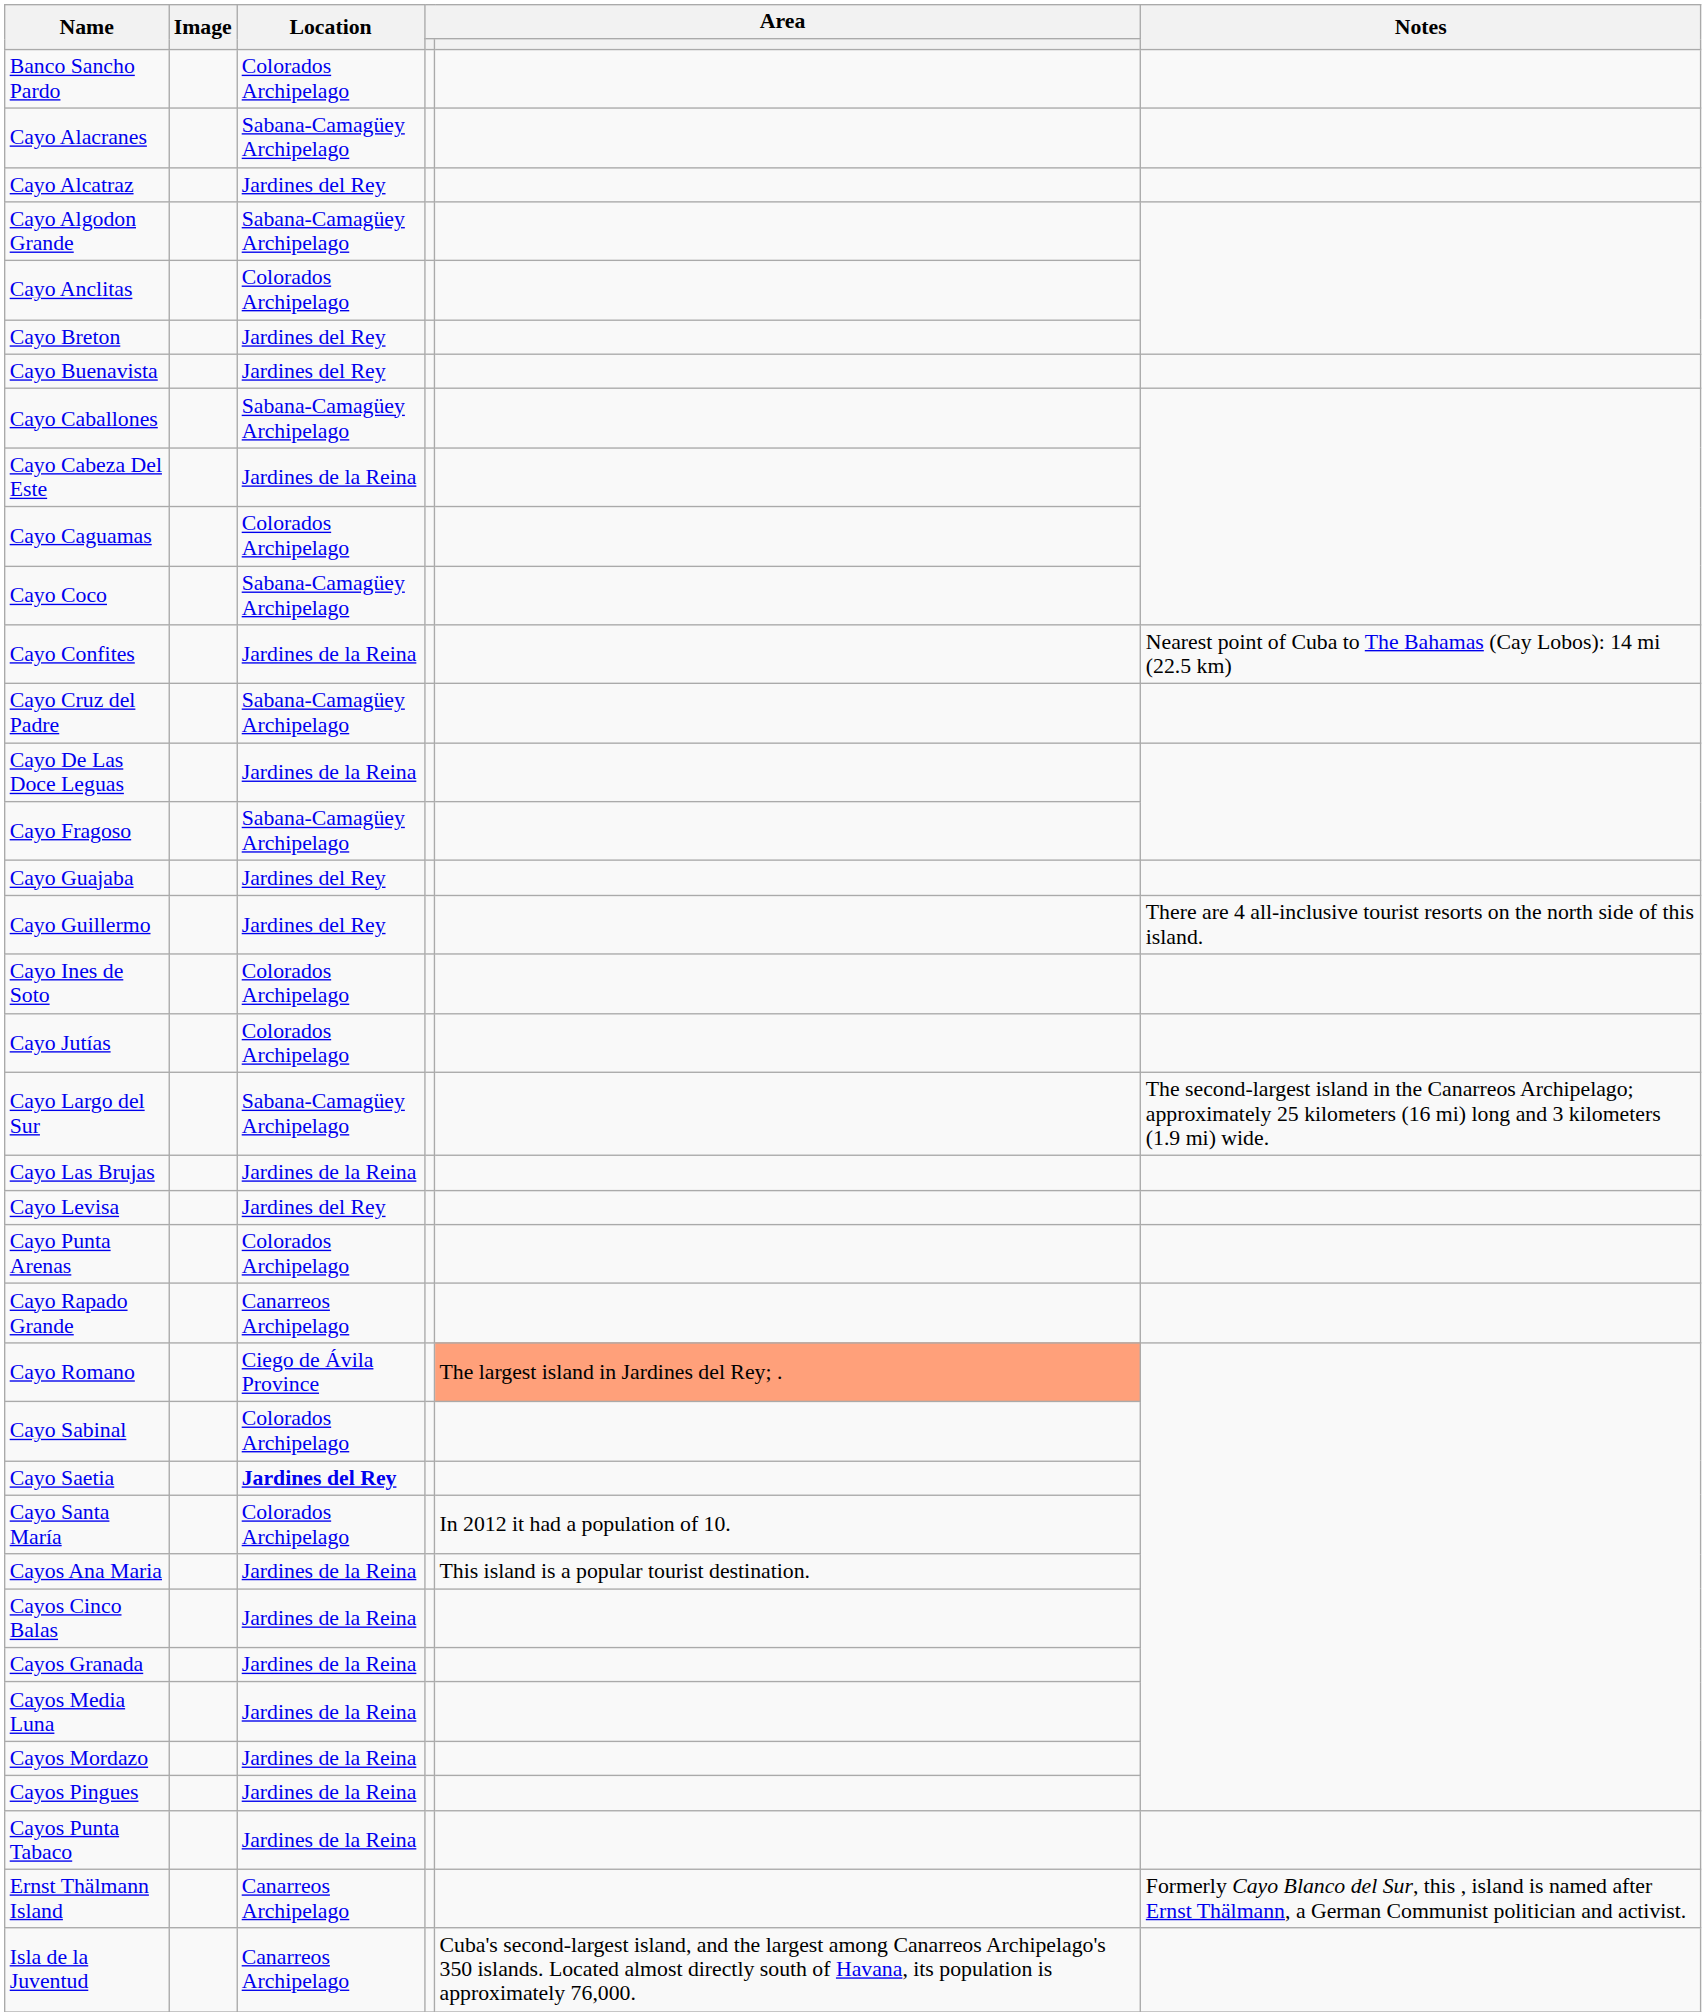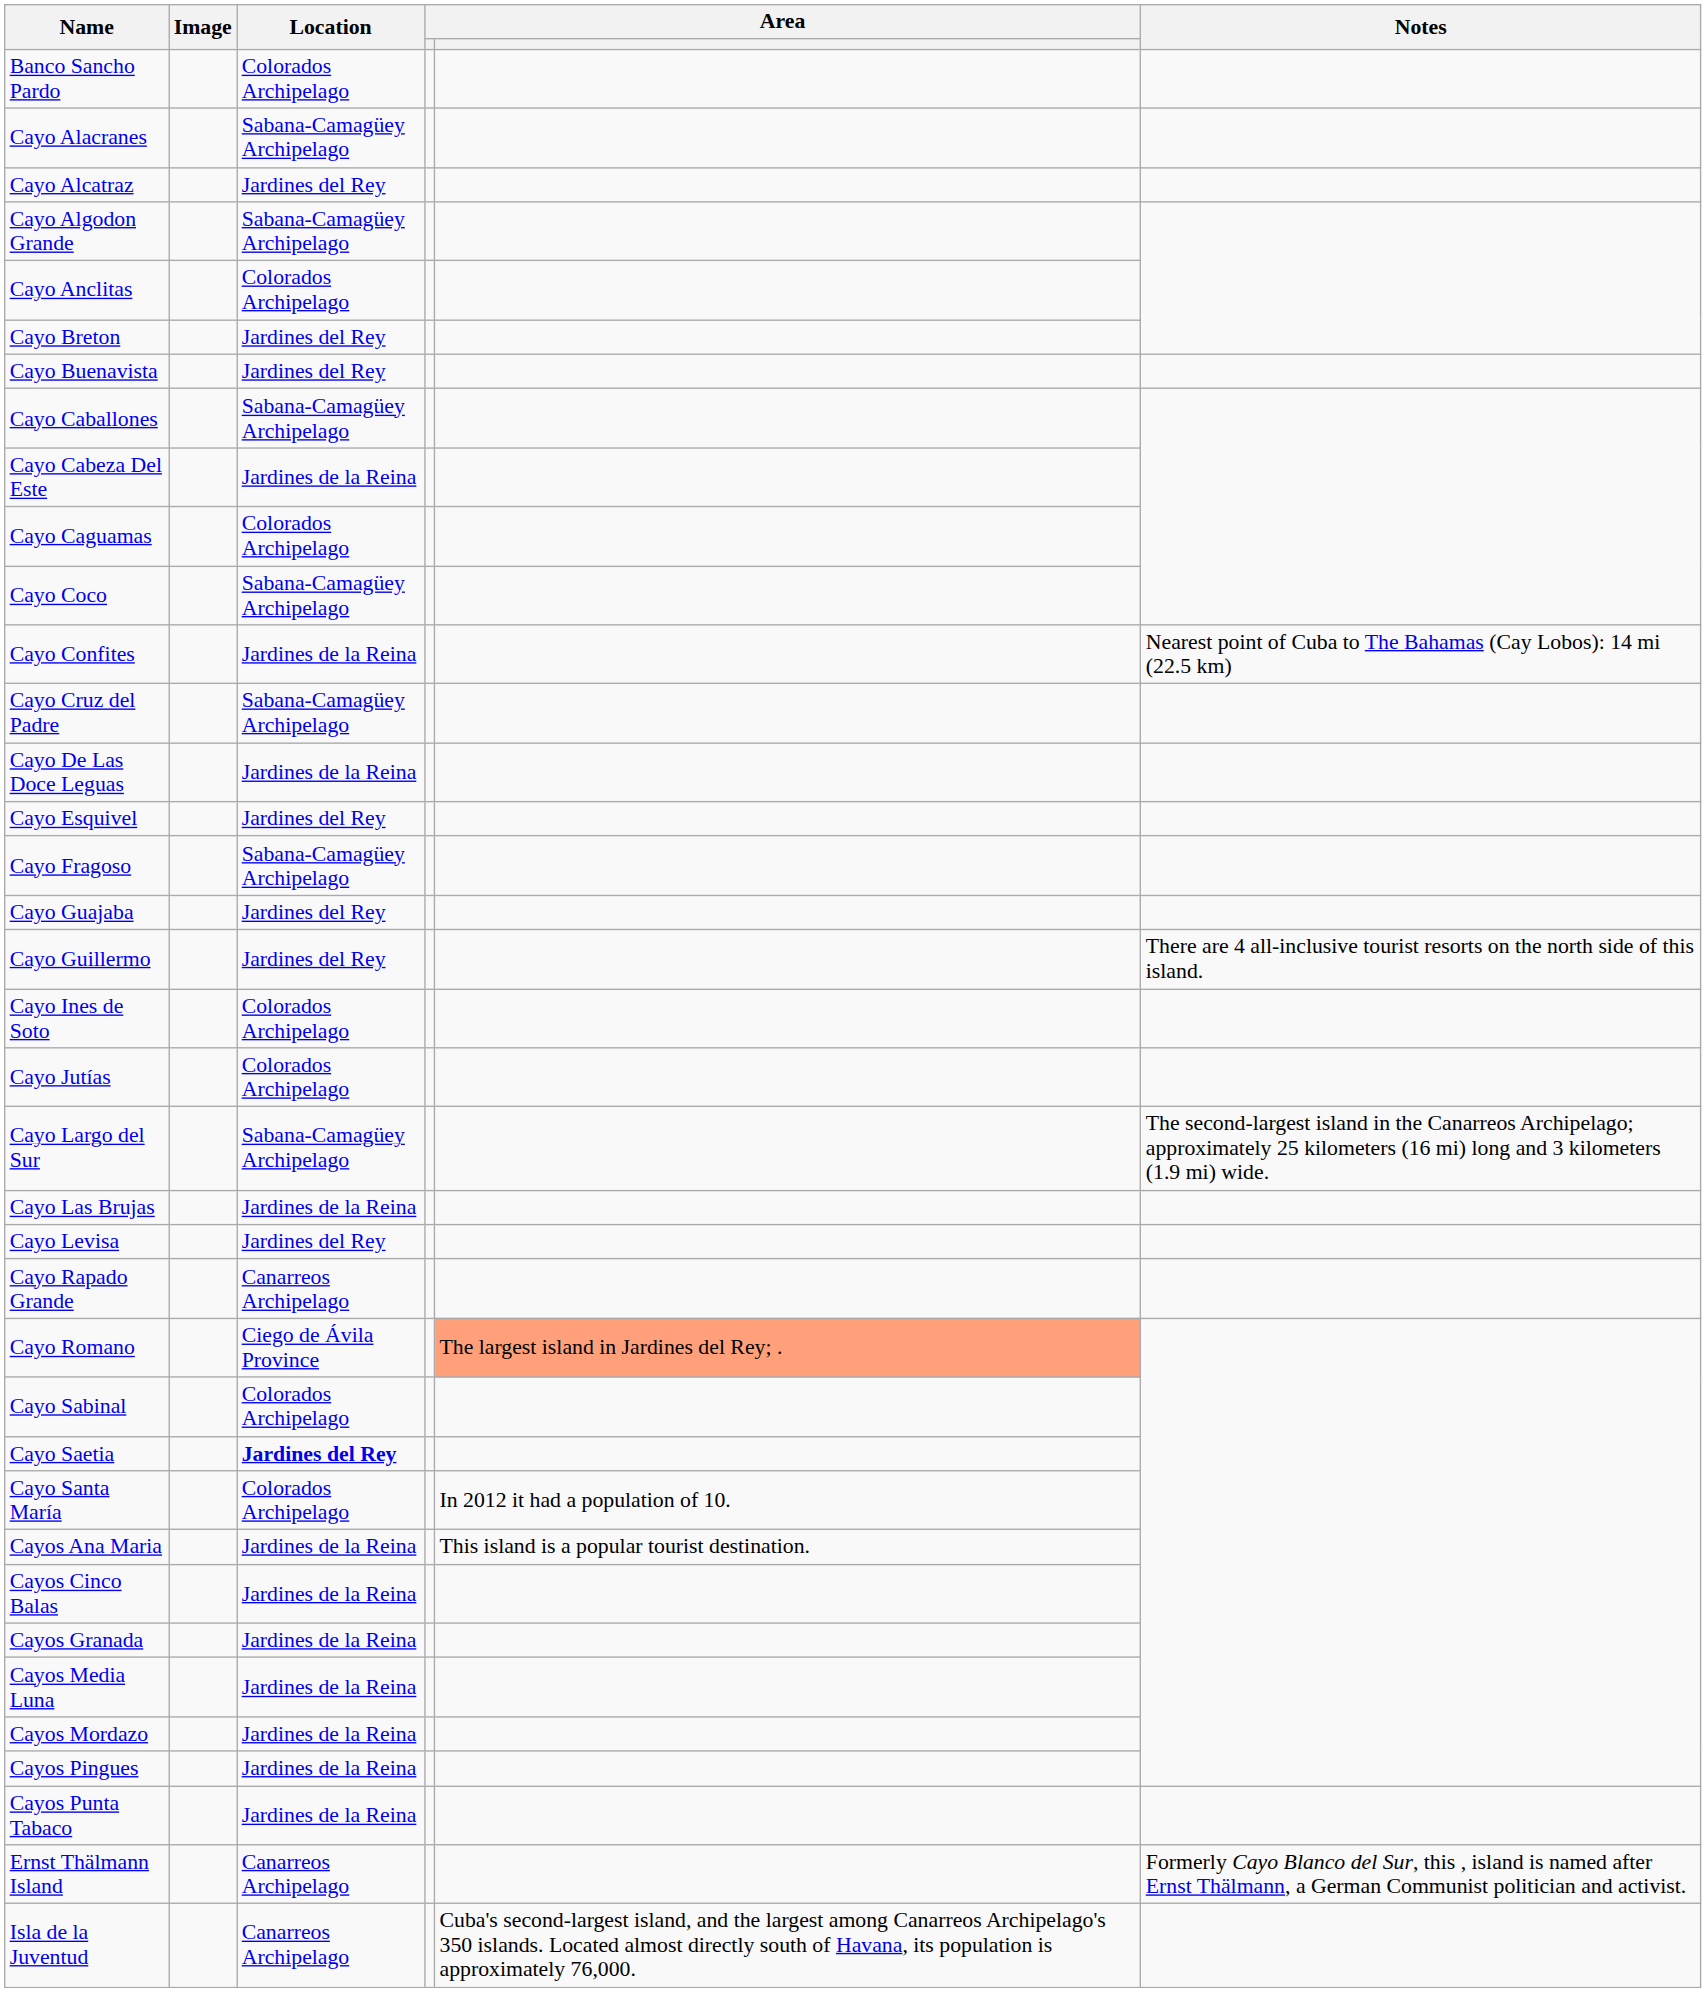+ row: Cayo Esquivel | Jardines del Rey
- row: Cayo Punta Arenas | Colorados Archipelago
